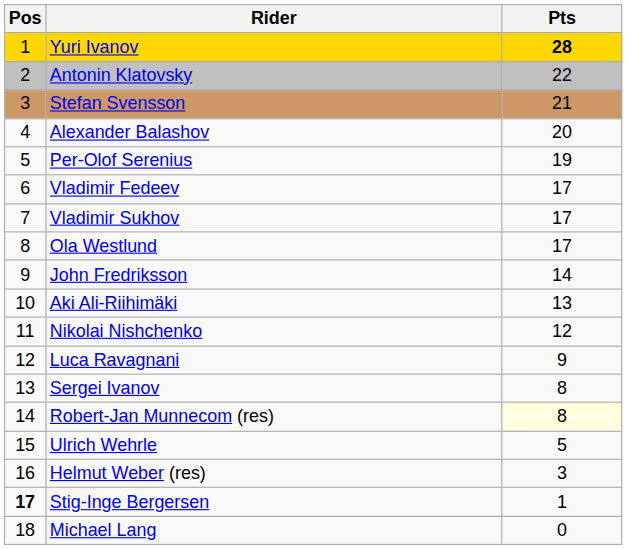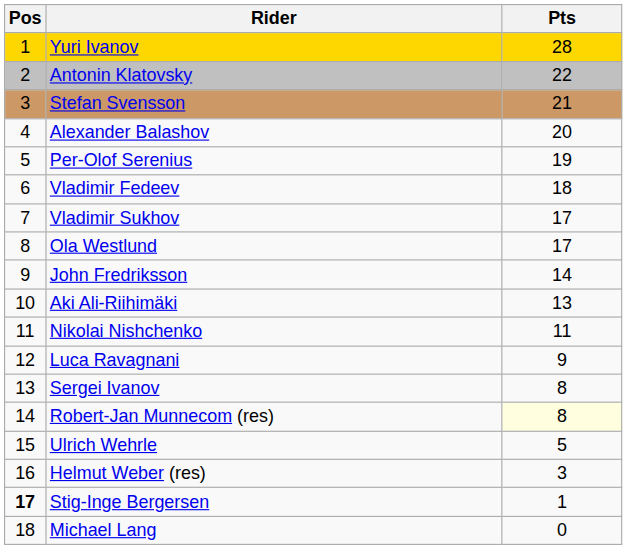Yuri Ivanov | Pts: bold -> normal
Vladimir Fedeev | Pts: 17 -> 18
Nikolai Nishchenko | Pts: 12 -> 11
